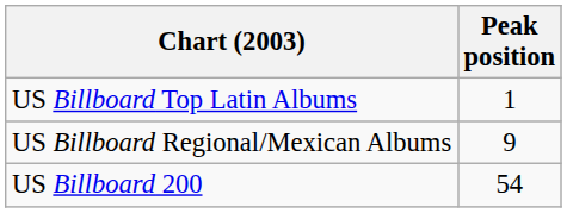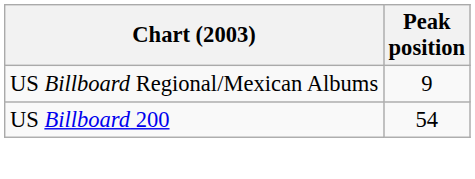- row: US Billboard Top Latin Albums | 1
